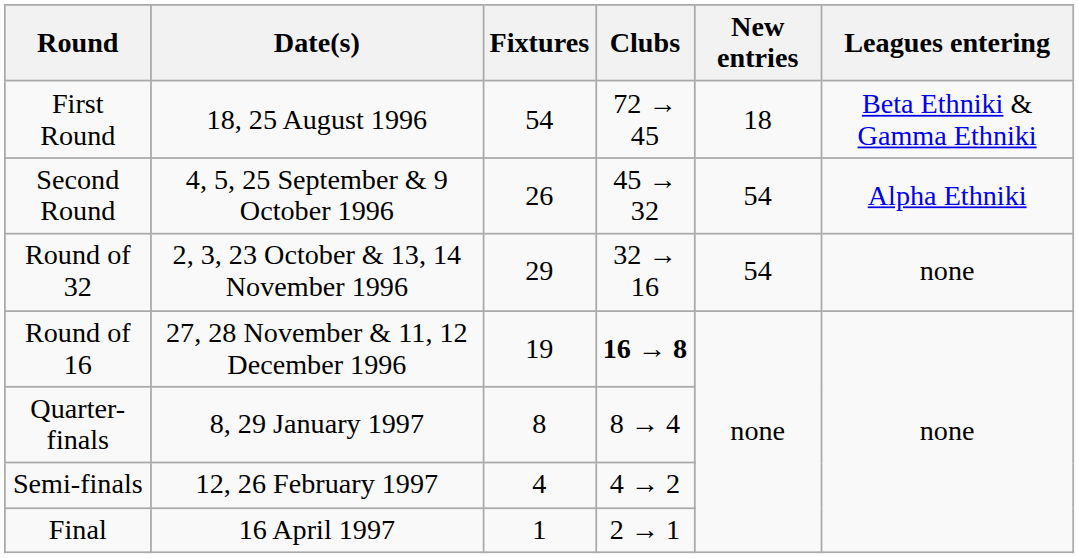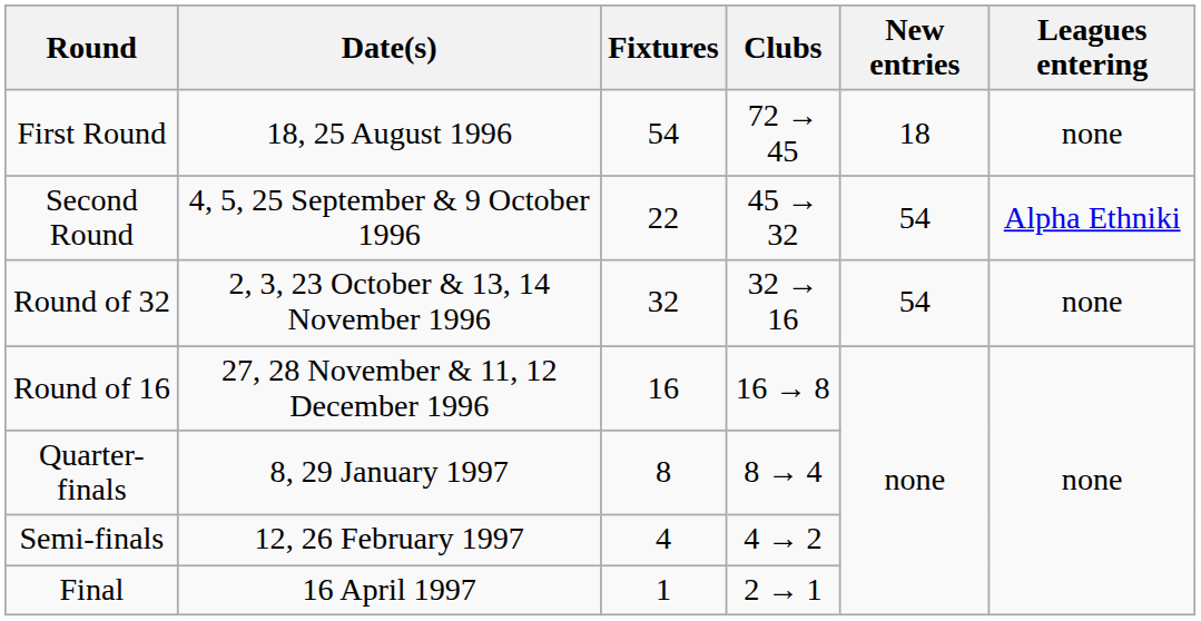First Round | Leagues entering: Beta Ethniki & Gamma Ethniki -> none
Second Round | Fixtures: 26 -> 22
Round of 32 | Fixtures: 29 -> 32
Round of 16 | Fixtures: 19 -> 16
Round of 16 | Clubs: bold -> normal
